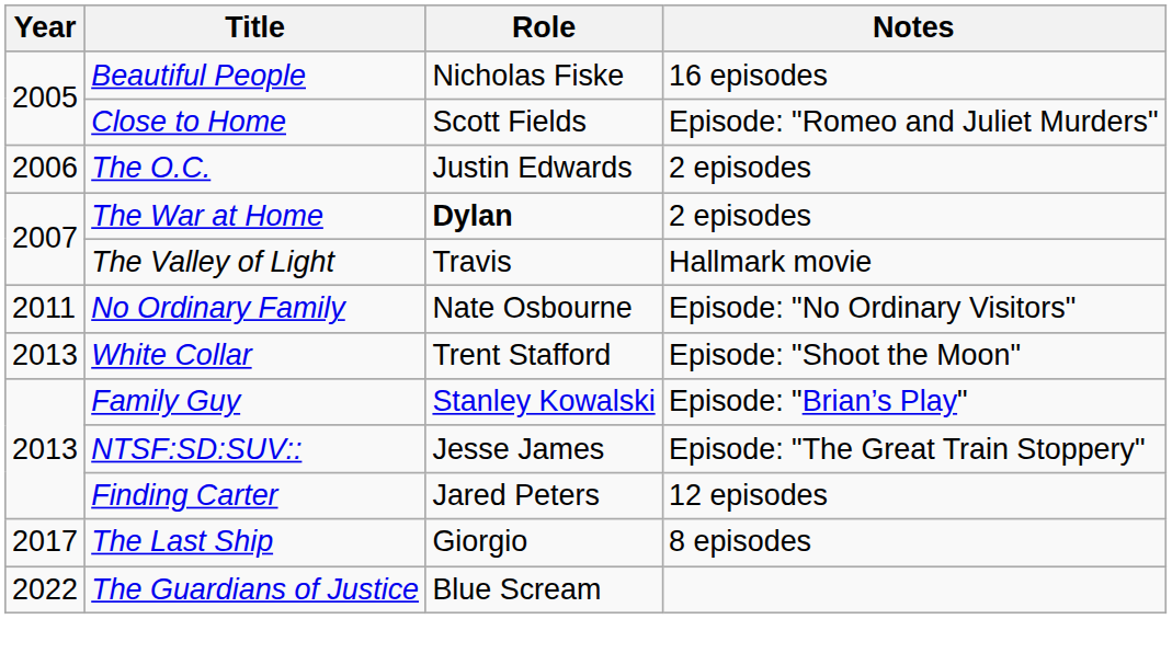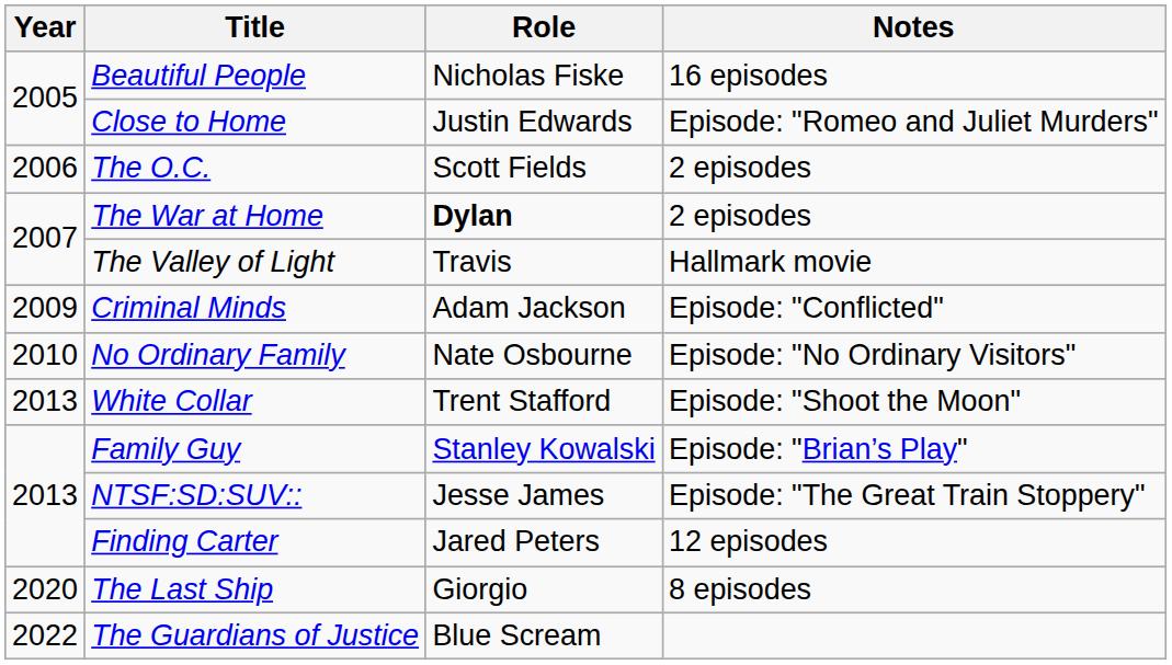Close to Home | Role: Scott Fields -> Justin Edwards
The O.C. | Role: Justin Edwards -> Scott Fields
+ row: 2009 | Criminal Minds | Adam Jackson | Episode: "Conflicted"
No Ordinary Family | Year: 2011 -> 2010
The Last Ship | Year: 2017 -> 2020
